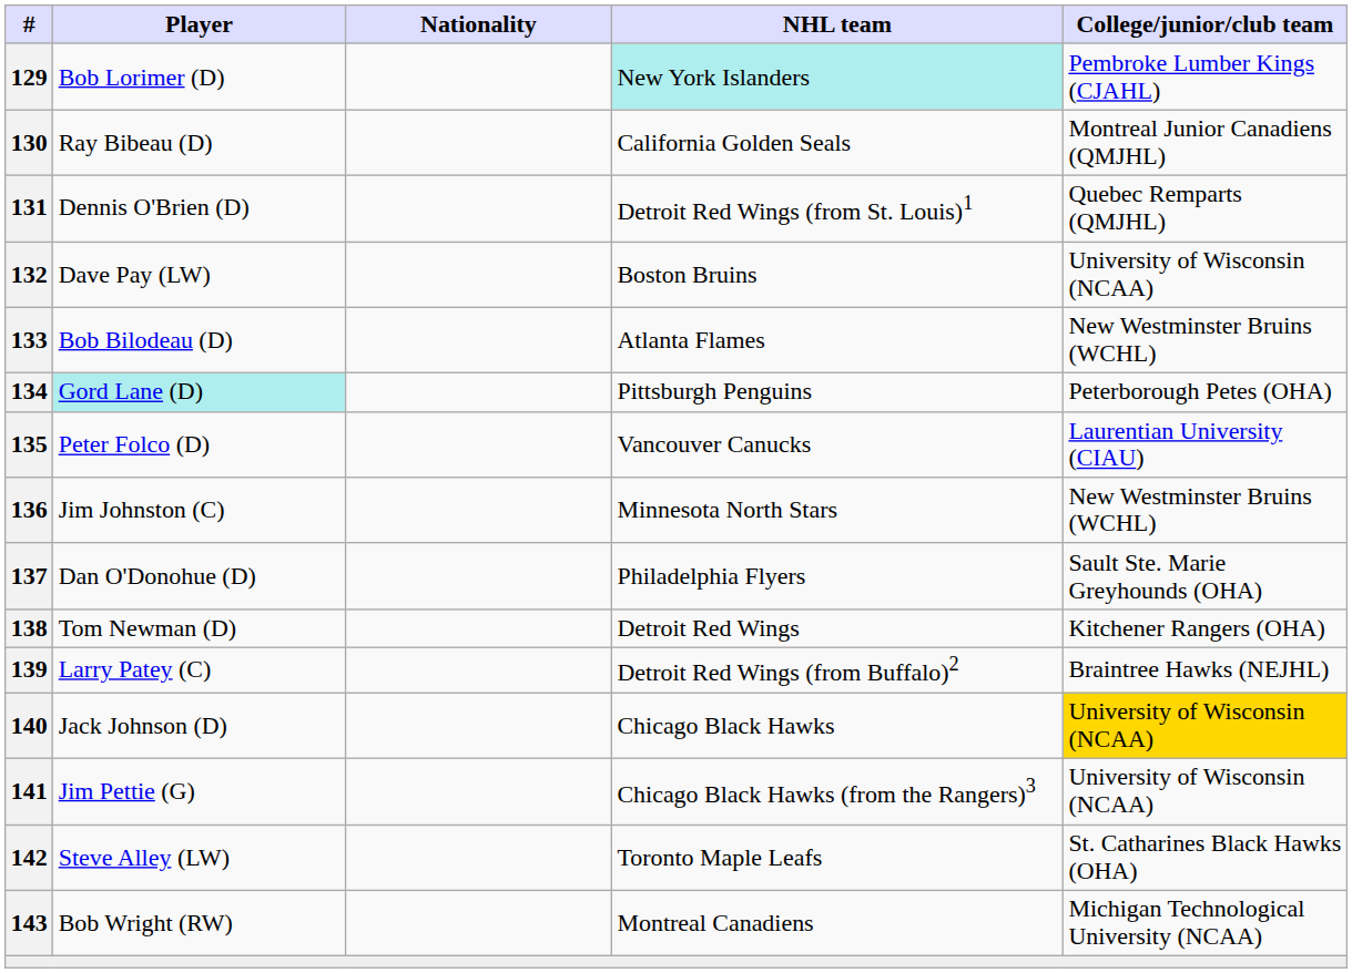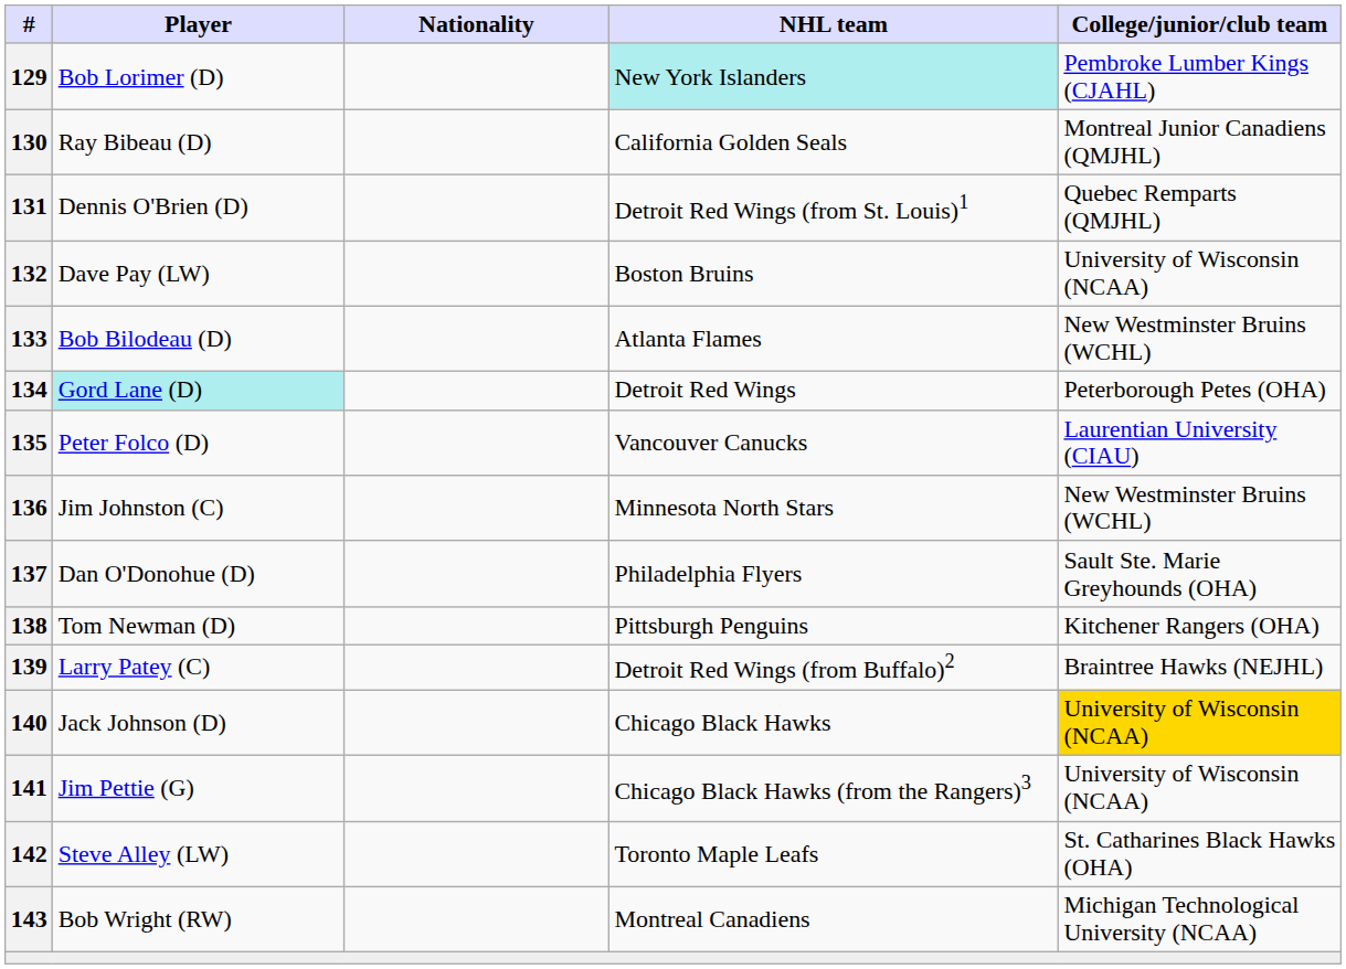134 | NHL team: Pittsburgh Penguins -> Detroit Red Wings
138 | NHL team: Detroit Red Wings -> Pittsburgh Penguins
